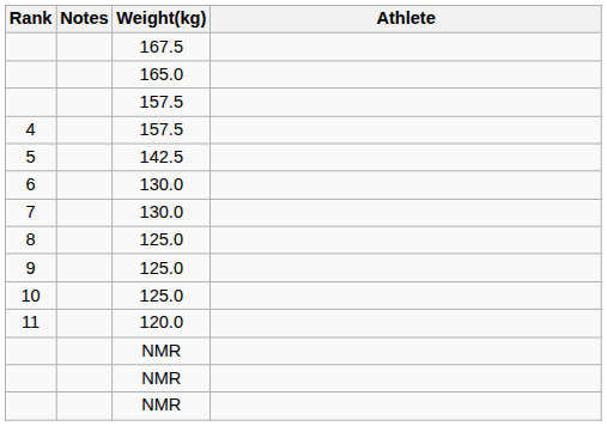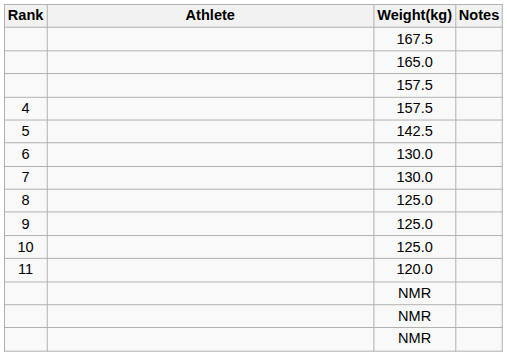columns swapped: Athlete <-> Notes
